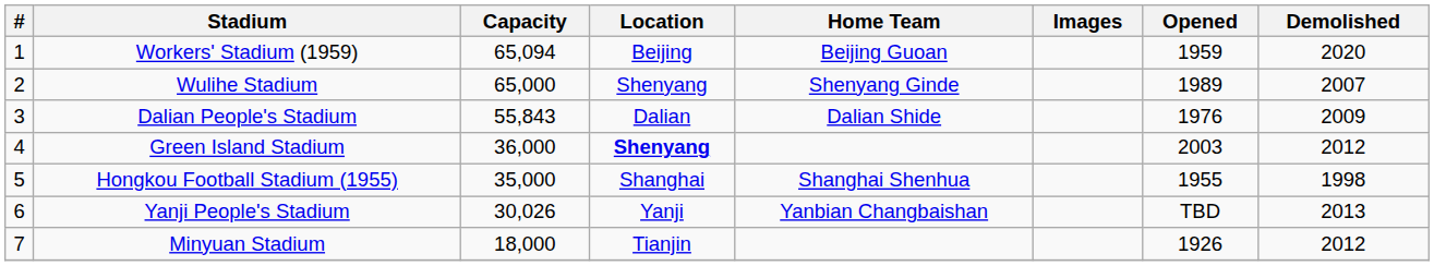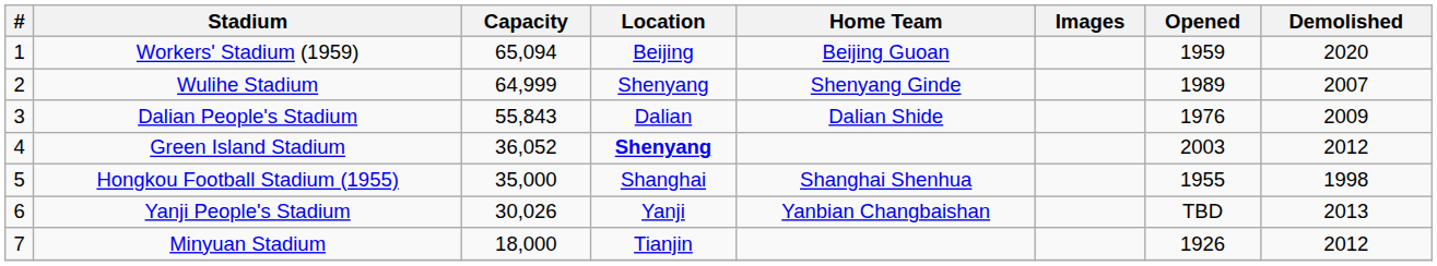Wulihe Stadium | Capacity: 65,000 -> 64,999
Green Island Stadium | Capacity: 36,000 -> 36,052
